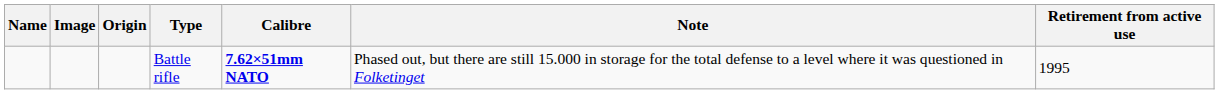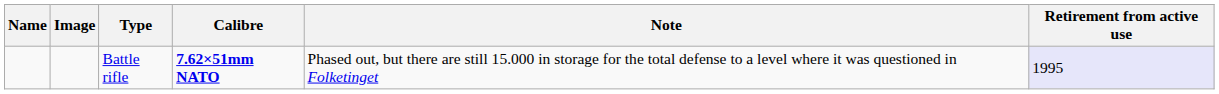- column: Origin
Battle rifle | Retirement from active use: no background -> lavender background
